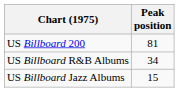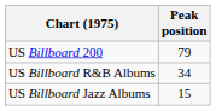US Billboard 200 | Peak position: 81 -> 79
